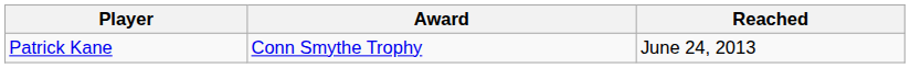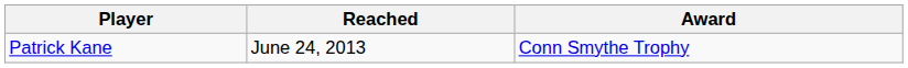columns swapped: Award <-> Reached
